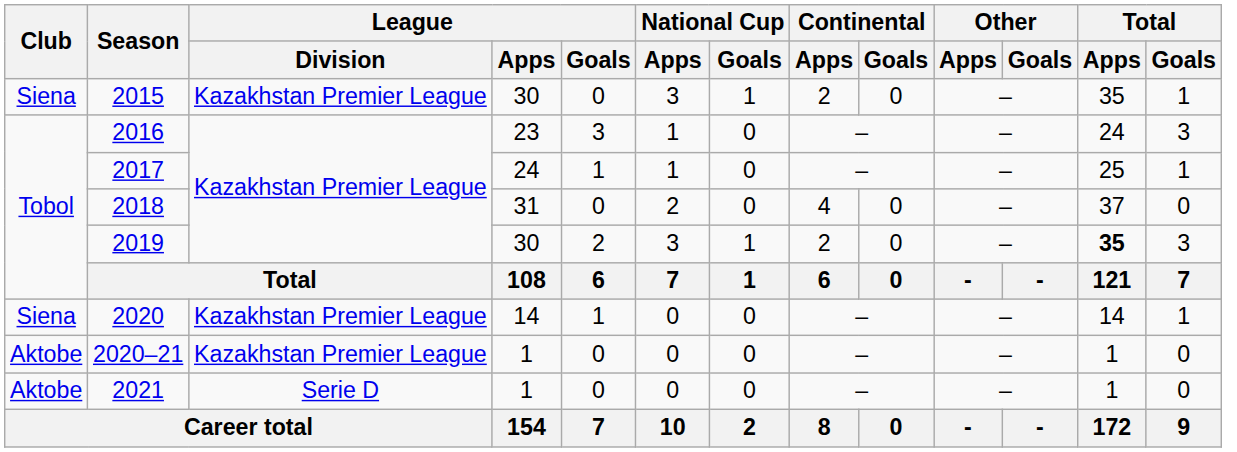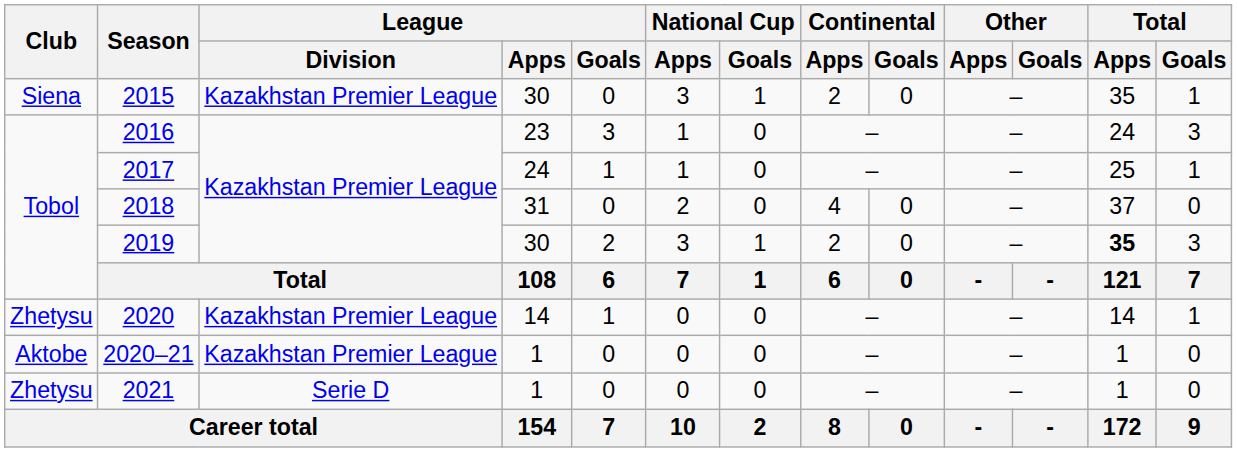2020 | Club: Siena -> Zhetysu
2021 | Club: Aktobe -> Zhetysu
